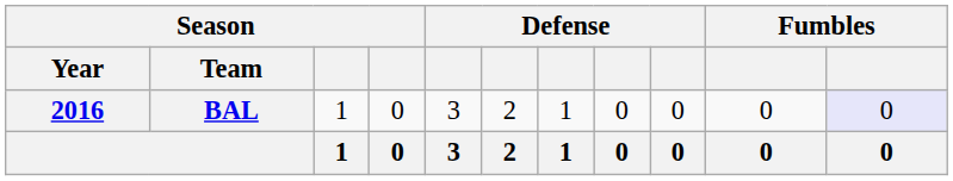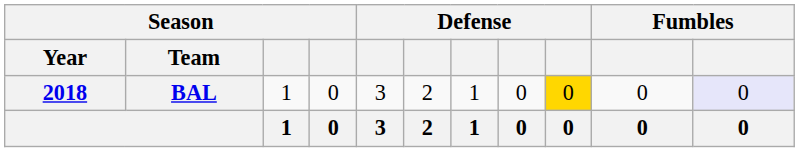BAL | Season / Year: 2016 -> 2018
BAL | column 9: no background -> gold background
